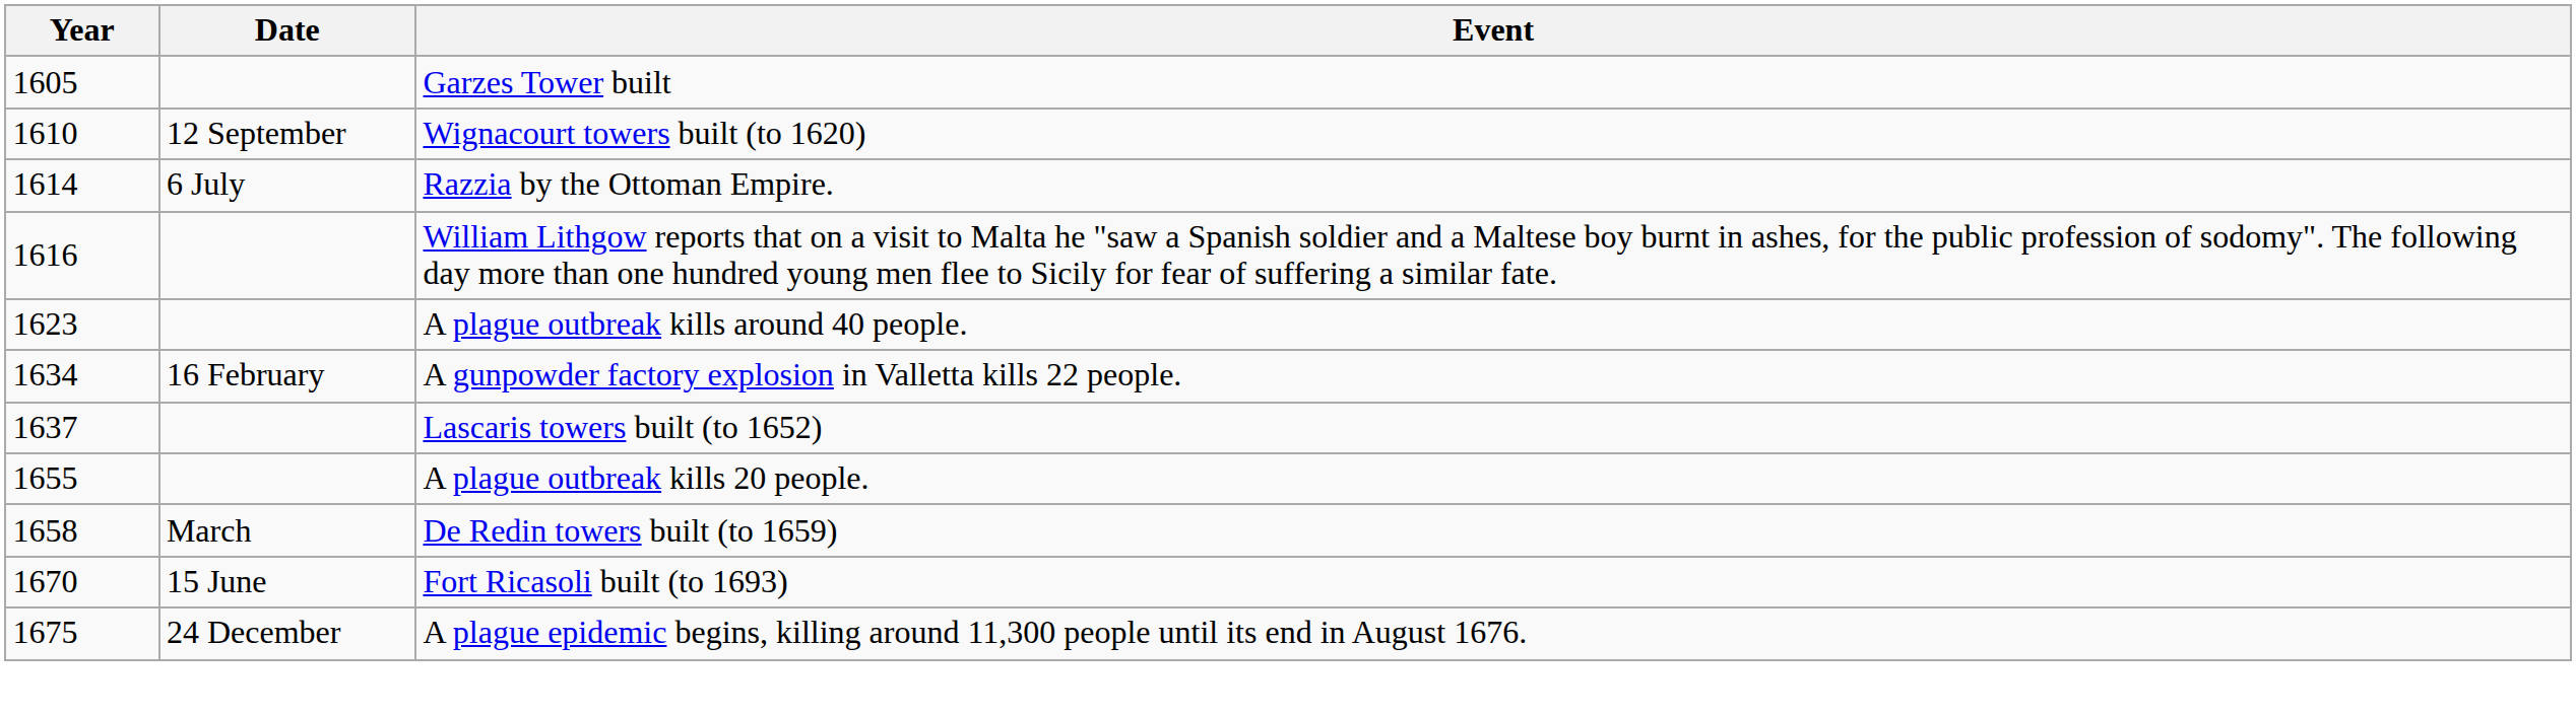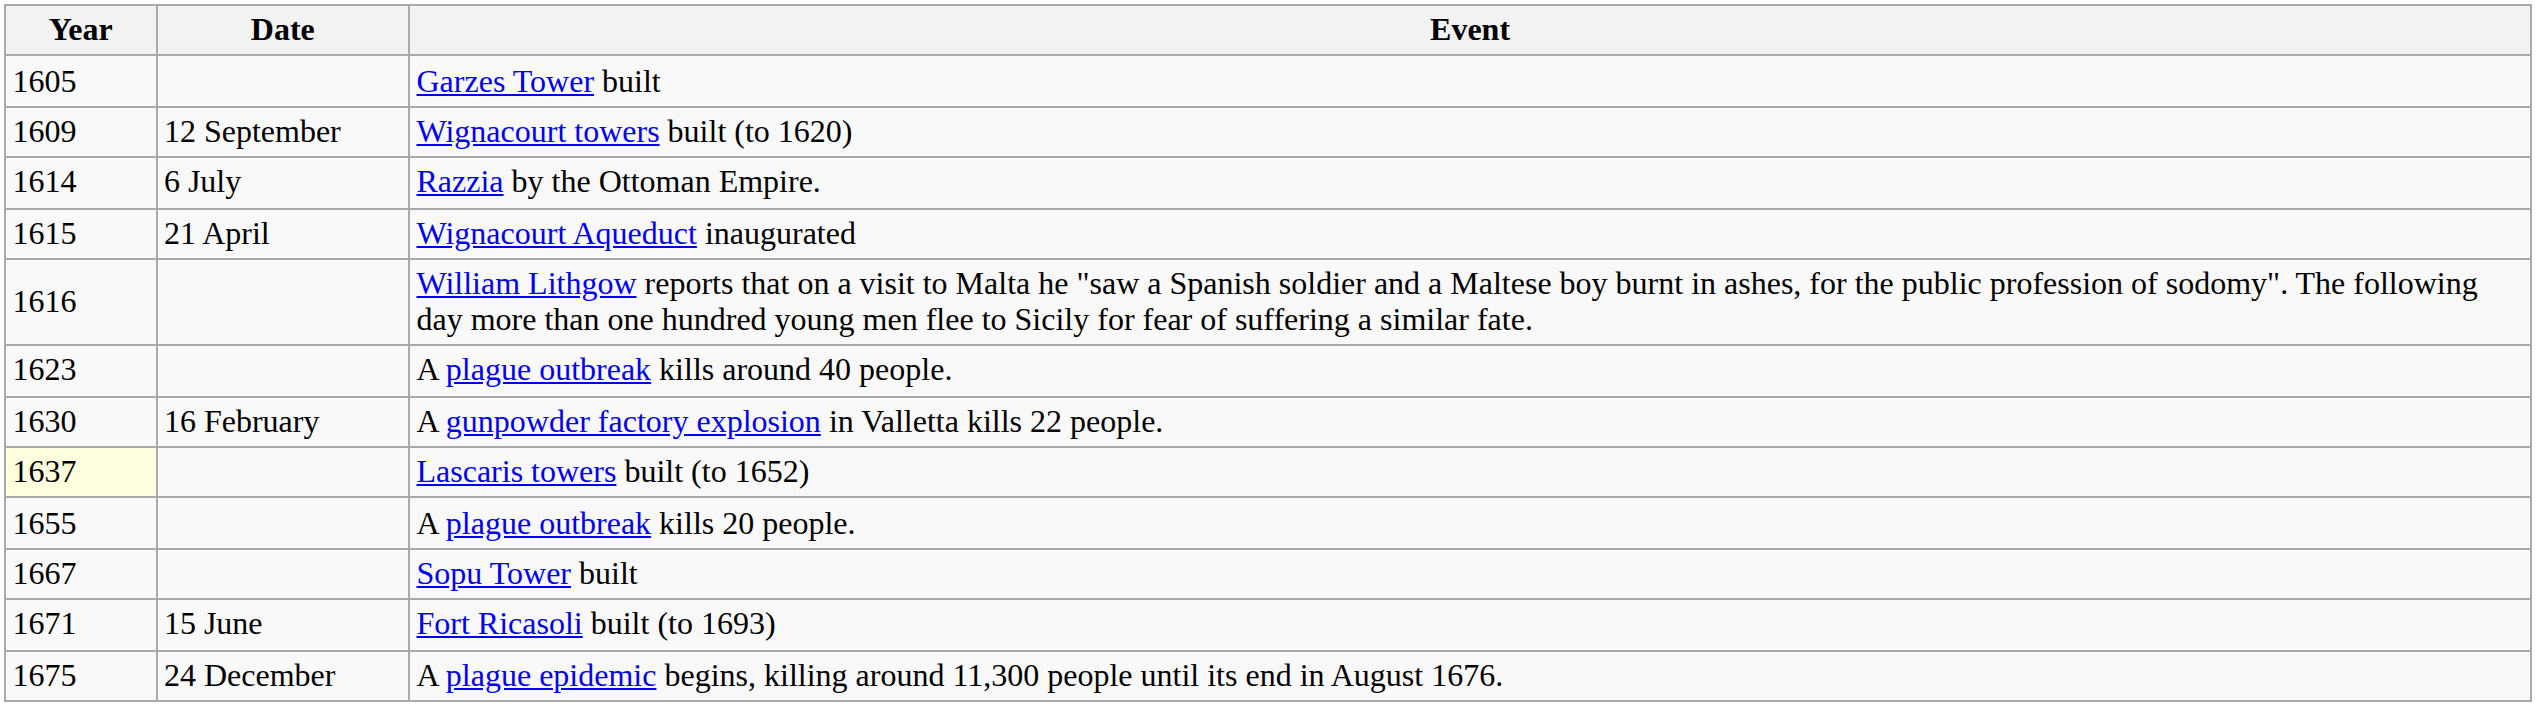Wignacourt towers built (to 1620) | Year: 1610 -> 1609
+ row: 1615 | 21 April | Wignacourt Aqueduct inaugurated
A gunpowder factory explosion in Valletta kills 22 people. | Year: 1634 -> 1630
Lascaris towers built (to 1652) | Year: no background -> lightyellow background
- row: 1658 | March | De Redin towers built (to 1659)
+ row: 1667 | Sopu Tower built
Fort Ricasoli built (to 1693) | Year: 1670 -> 1671
